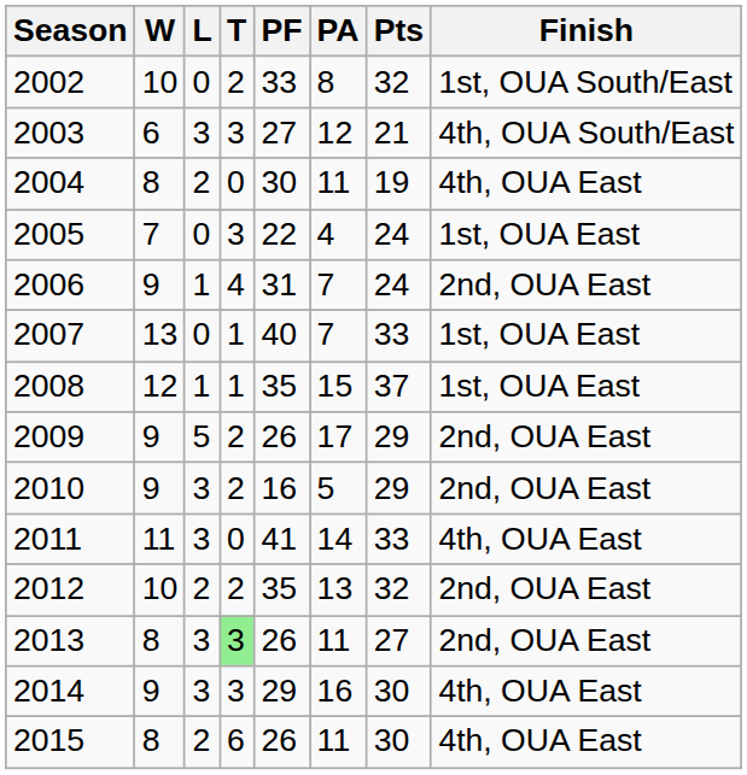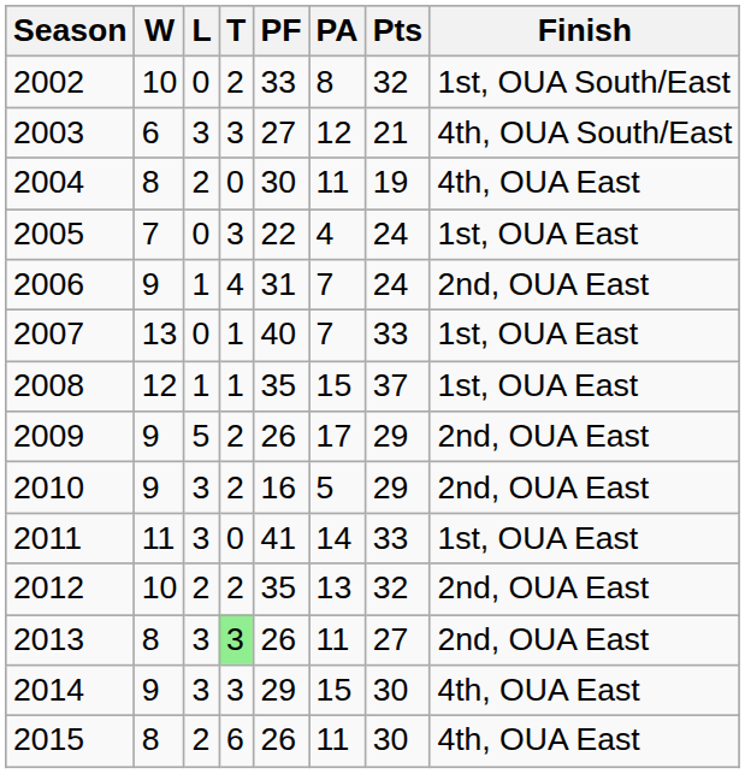2011 | Finish: 4th, OUA East -> 1st, OUA East
2014 | PA: 16 -> 15
